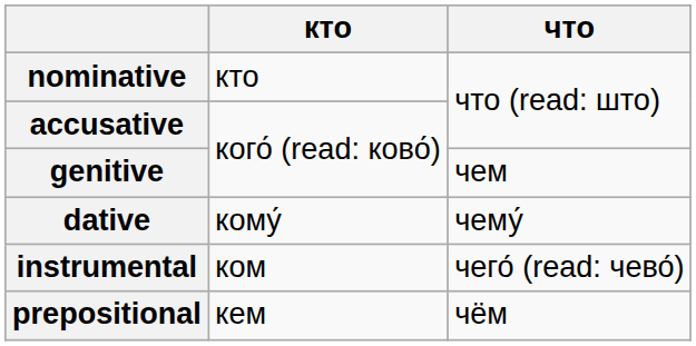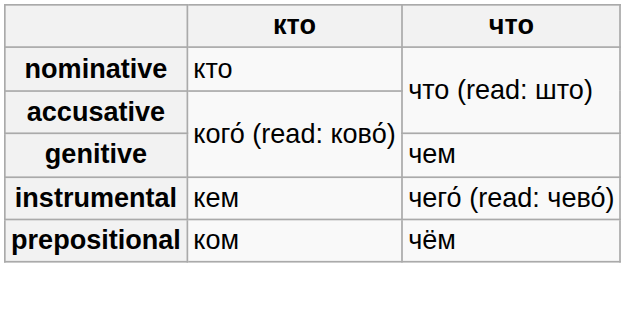- row: dative | кому́ | чему́
instrumental | кто: ком -> кем
prepositional | кто: кем -> ком
